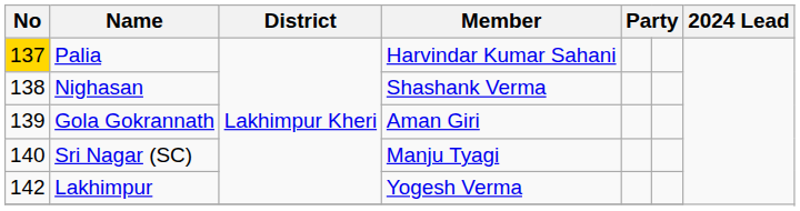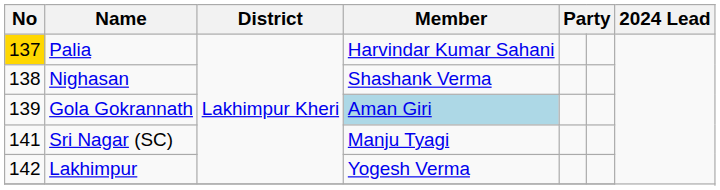Gola Gokrannath | Member: no background -> lightblue background
Sri Nagar (SC) | No: 140 -> 141
